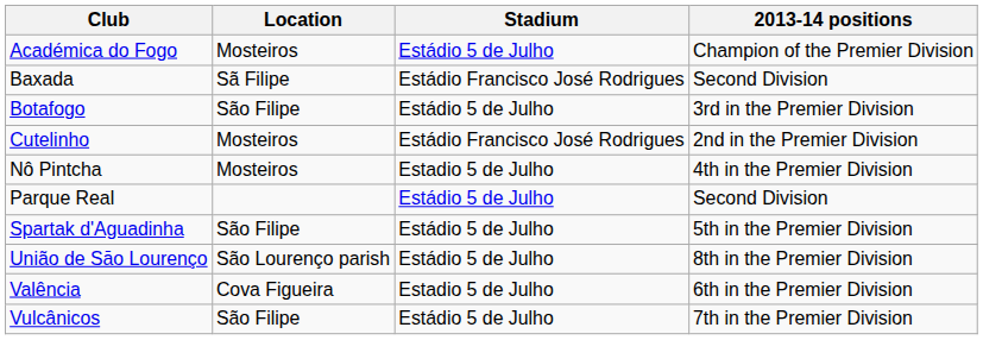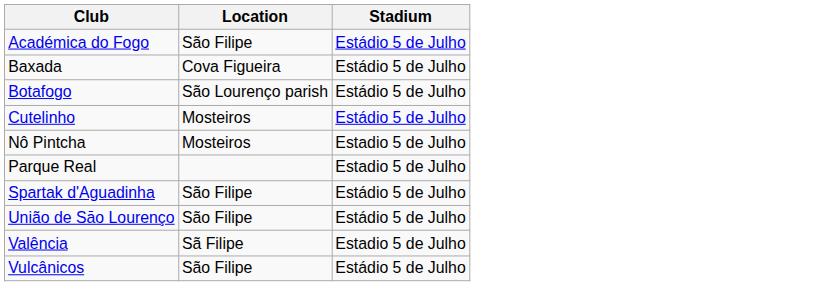- column: 2013-14 positions | Champion of the Premier Division | Second Division | 3rd in the Premier Division | 2nd in the Premier Division | 4th in the Premier Division | Second Division | 5th in the Premier Division | 8th in the Premier Division | 6th in the Premier Division | 7th in the Premier Division
Académica do Fogo | Location: Mosteiros -> São Filipe
Baxada | Location: Sã Filipe -> Cova Figueira
Baxada | Stadium: Estádio Francisco José Rodrigues -> Estádio 5 de Julho
Botafogo | Location: São Filipe -> São Lourenço parish
Cutelinho | Stadium: Estádio Francisco José Rodrigues -> Estádio 5 de Julho
Parque Real | Stadium: Estádio 5 de Julho -> Estadio 5 de Julho
União de Sāo Lourenço | Location: São Lourenço parish -> São Filipe
Valência | Location: Cova Figueira -> Sã Filipe
